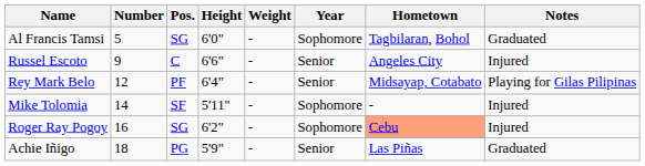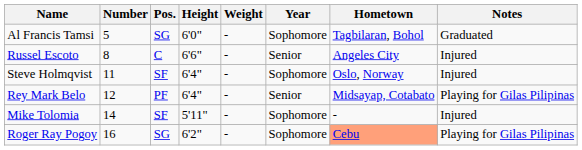Russel Escoto | Number: 9 -> 8
+ row: Steve Holmqvist | 11 | SF | 6'4" | - | Sophomore | Oslo, Norway | Injured
Roger Ray Pogoy | Notes: Injured -> Playing for Gilas Pilipinas
- row: Achie Iñigo | 18 | PG | 5'9" | - | Senior | Las Piñas | Graduated
